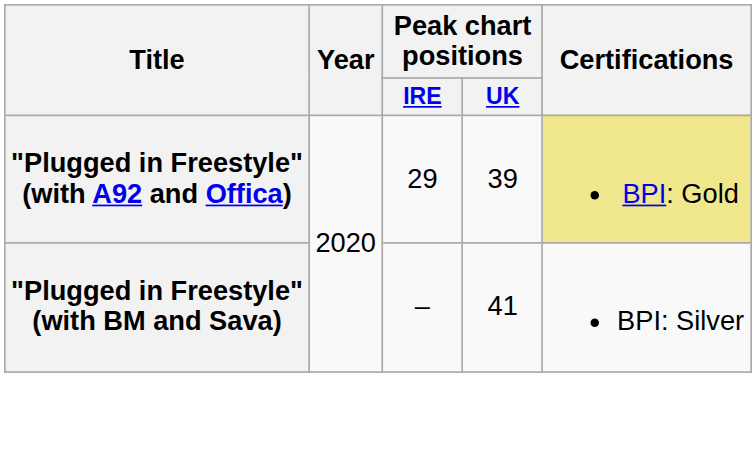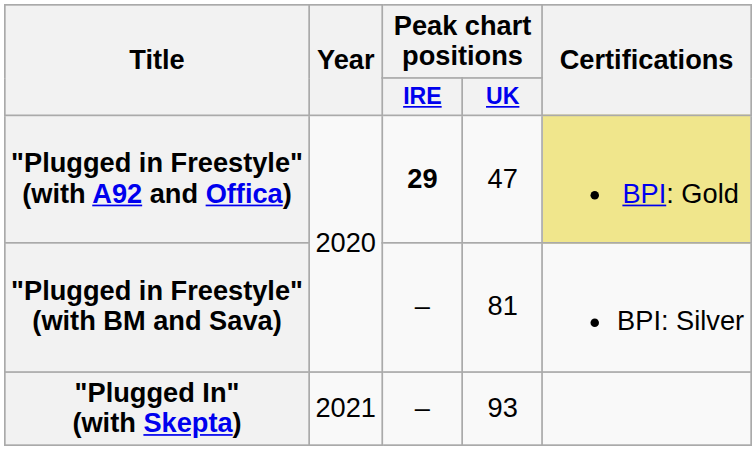"Plugged in Freestyle" (with A92 and Offica) | Peak chart positions / IRE: normal -> bold
"Plugged in Freestyle" (with A92 and Offica) | Peak chart positions / UK: 39 -> 47
"Plugged in Freestyle" (with BM and Sava) | Peak chart positions / UK: 41 -> 81
+ row: "Plugged In" (with Skepta) | 2021 | – | 93
